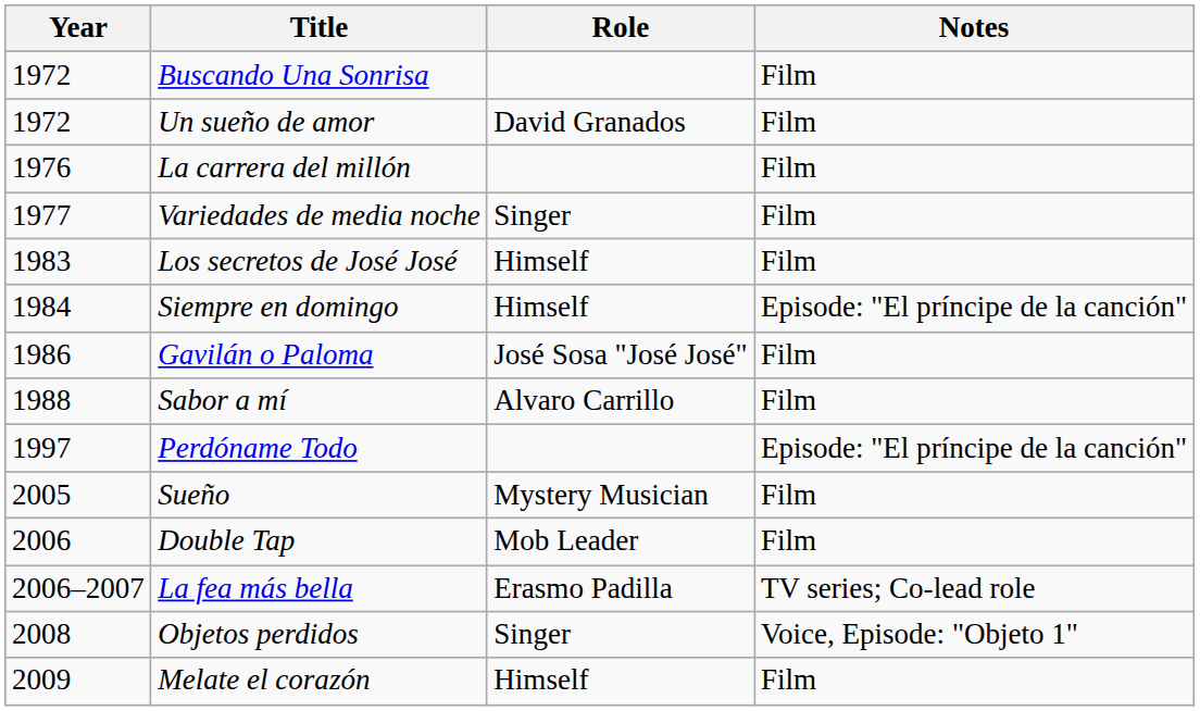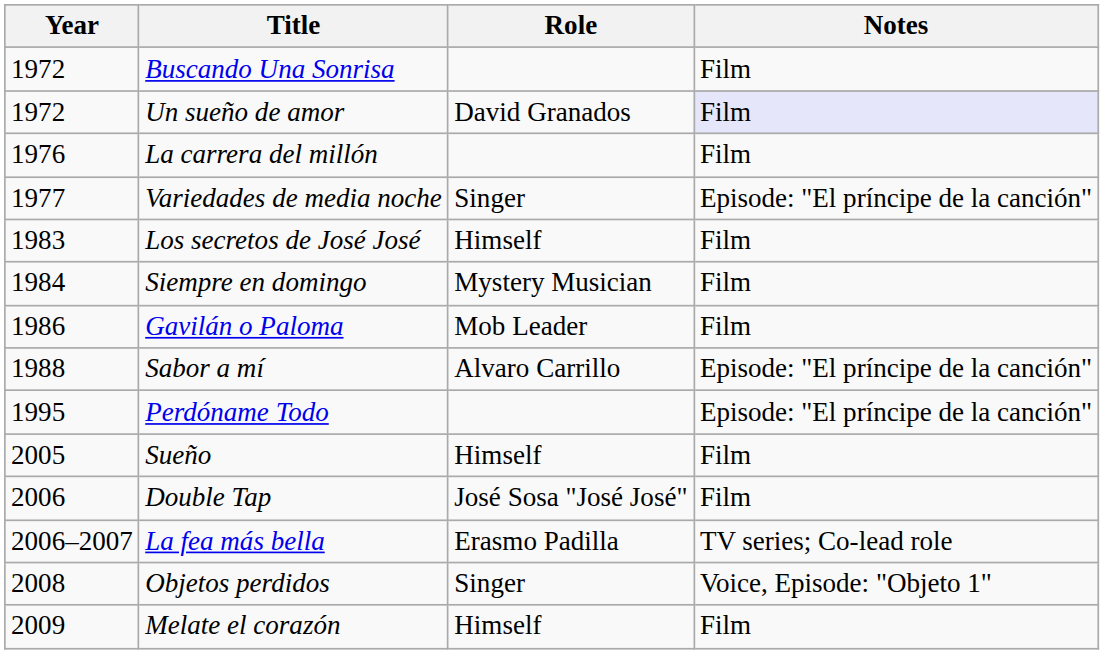Un sueño de amor | Notes: no background -> lavender background
Variedades de media noche | Notes: Film -> Episode: "El príncipe de la canción"
Siempre en domingo | Role: Himself -> Mystery Musician
Siempre en domingo | Notes: Episode: "El príncipe de la canción" -> Film
Gavilán o Paloma | Role: José Sosa "José José" -> Mob Leader
Sabor a mí | Notes: Film -> Episode: "El príncipe de la canción"
Perdóname Todo | Year: 1997 -> 1995
Sueño | Role: Mystery Musician -> Himself
Double Tap | Role: Mob Leader -> José Sosa "José José"
